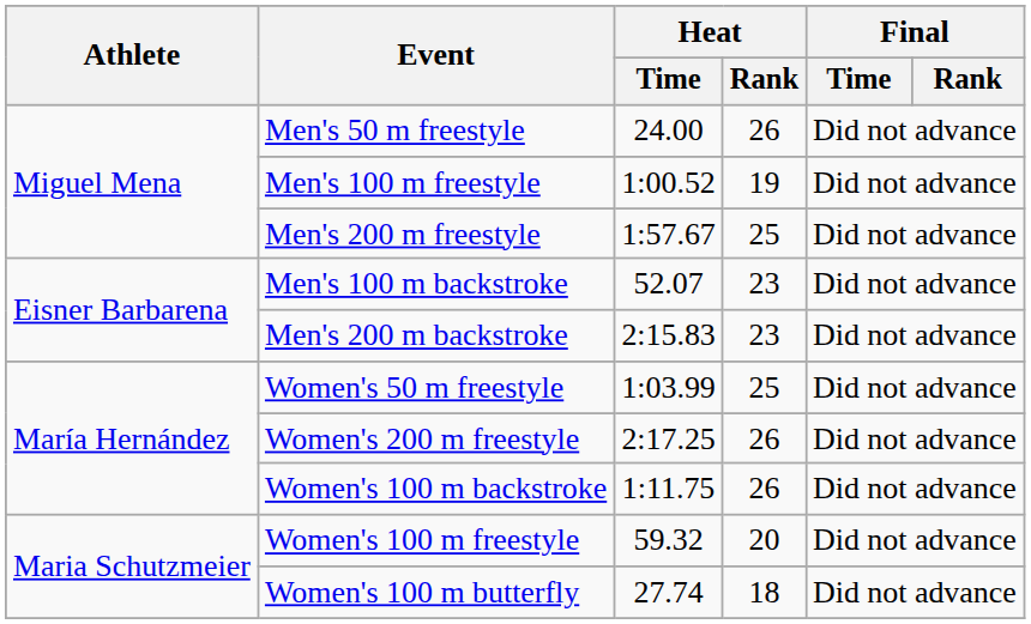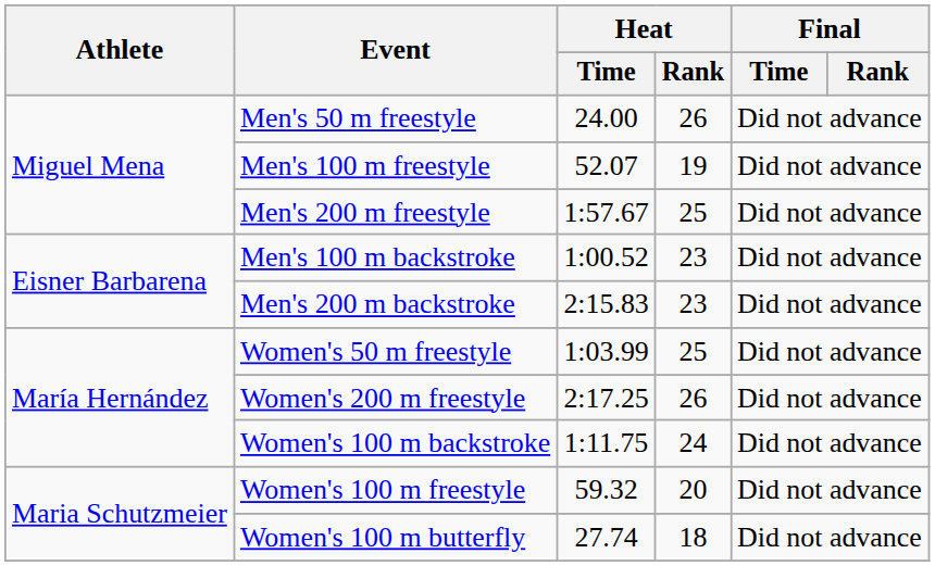Men's 100 m freestyle | Heat / Time: 1:00.52 -> 52.07
Men's 100 m backstroke | Heat / Time: 52.07 -> 1:00.52
Women's 100 m backstroke | Heat / Rank: 26 -> 24
